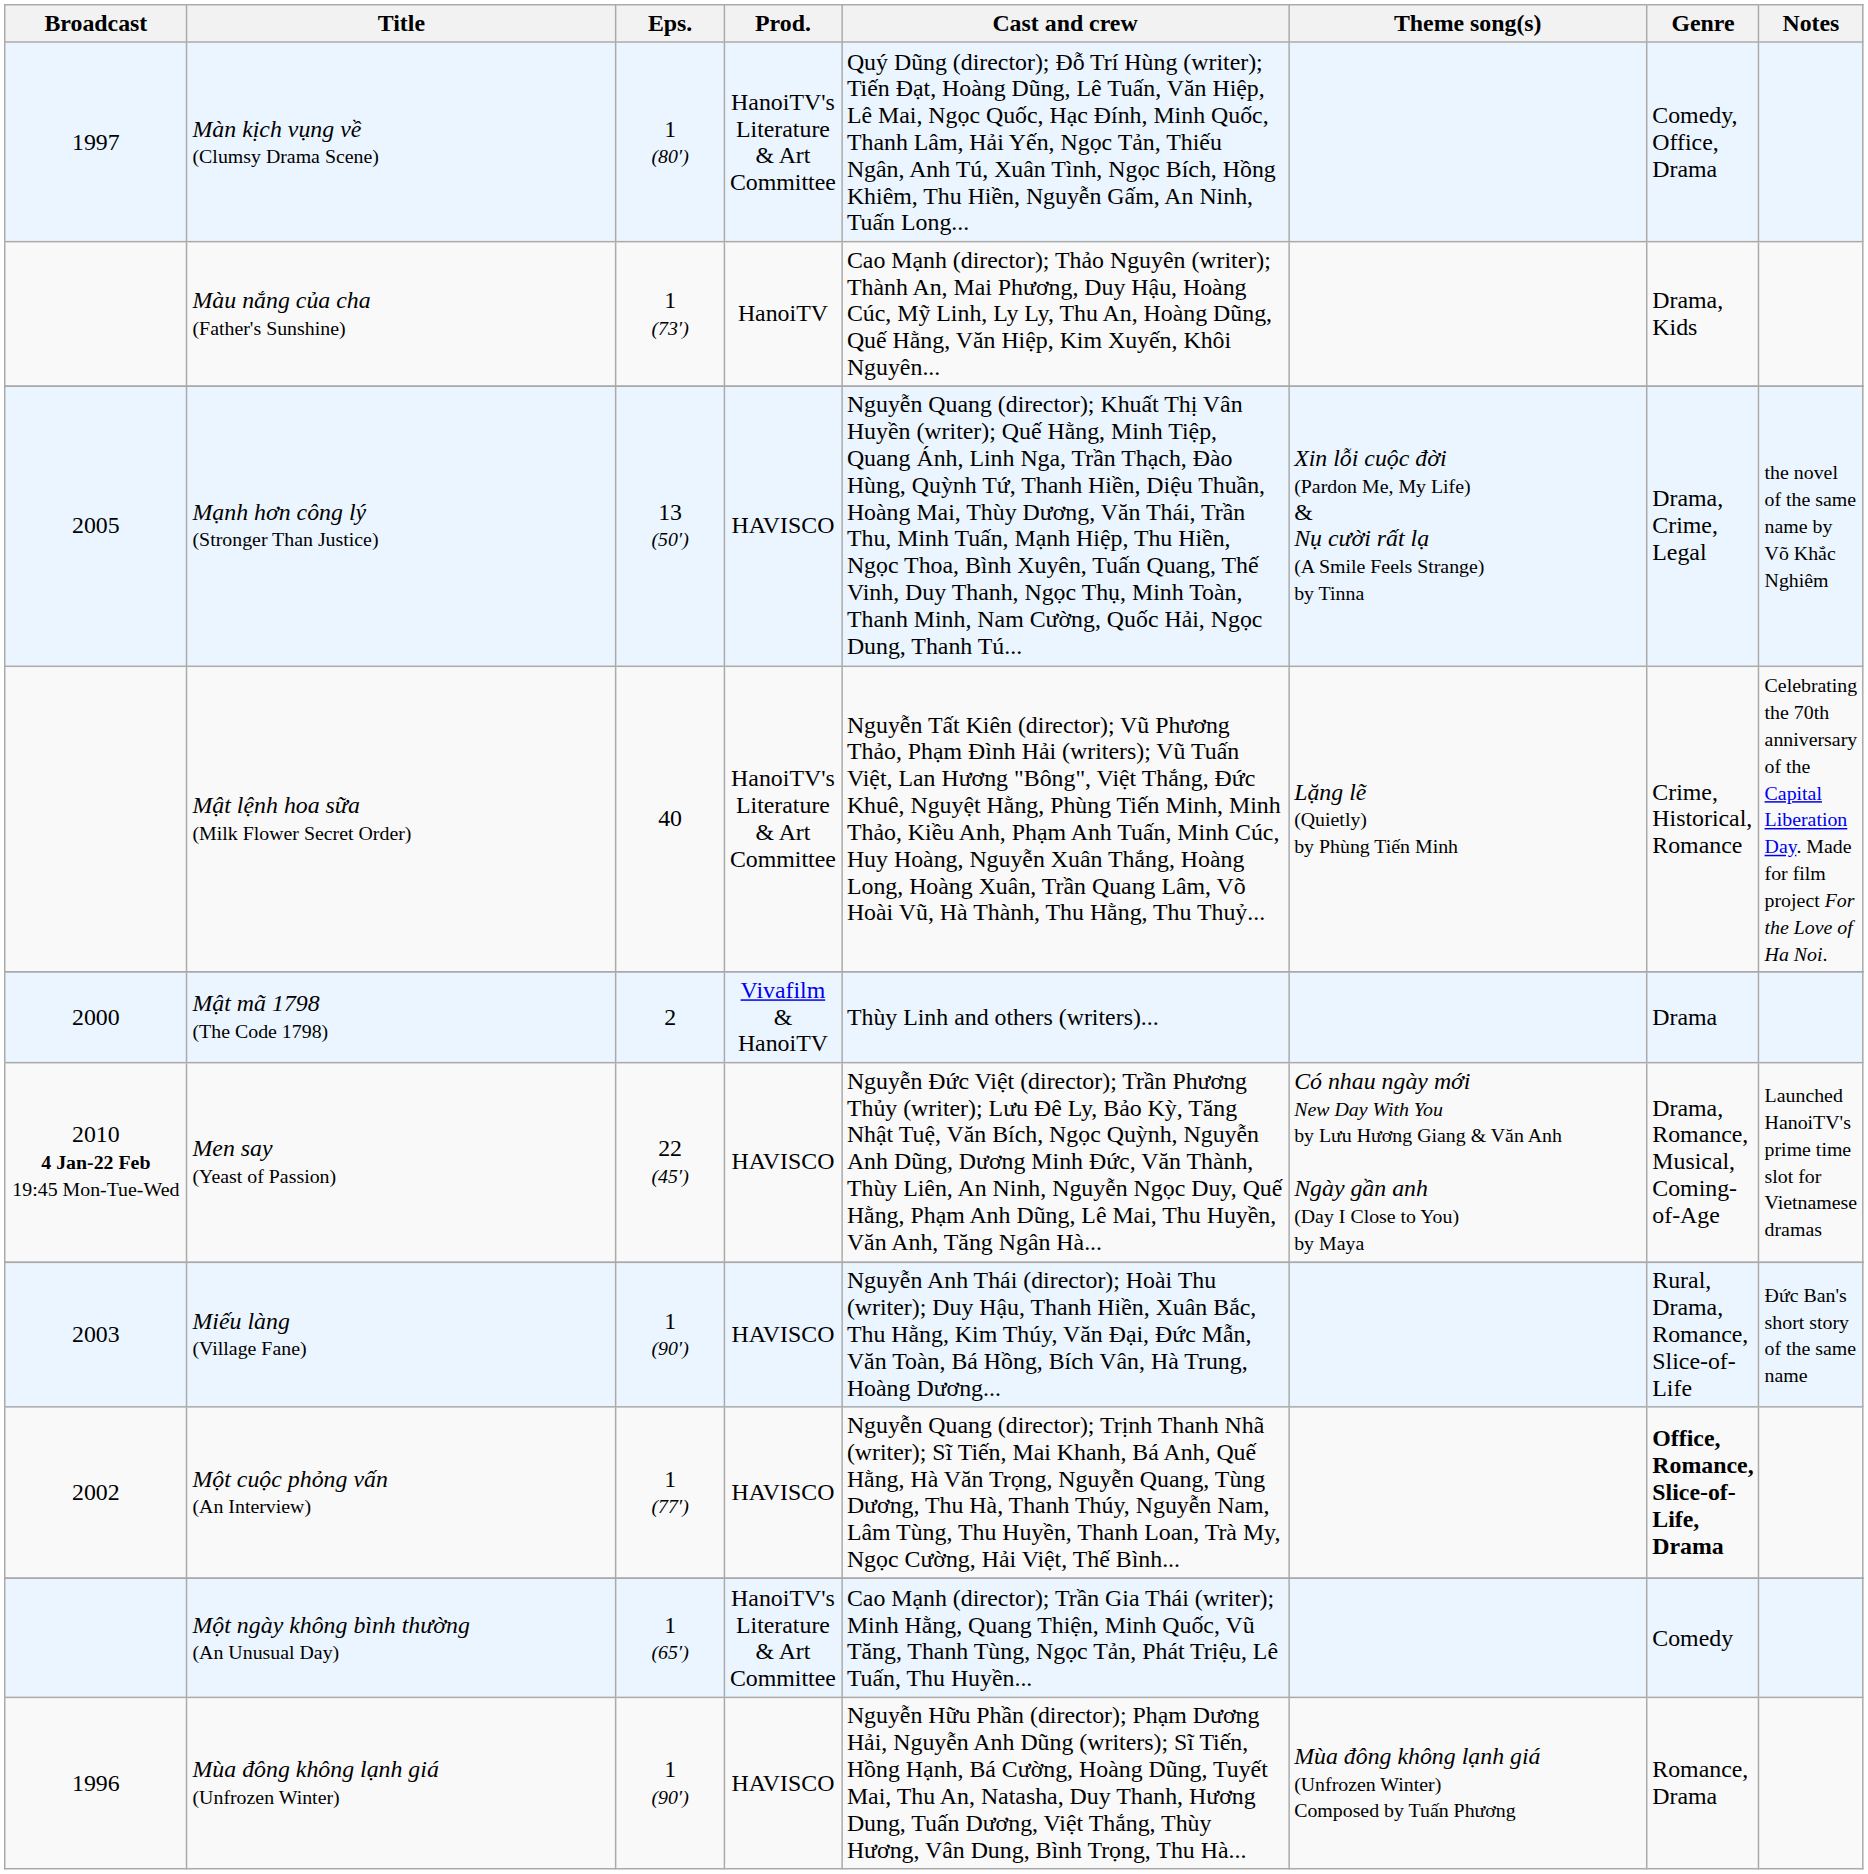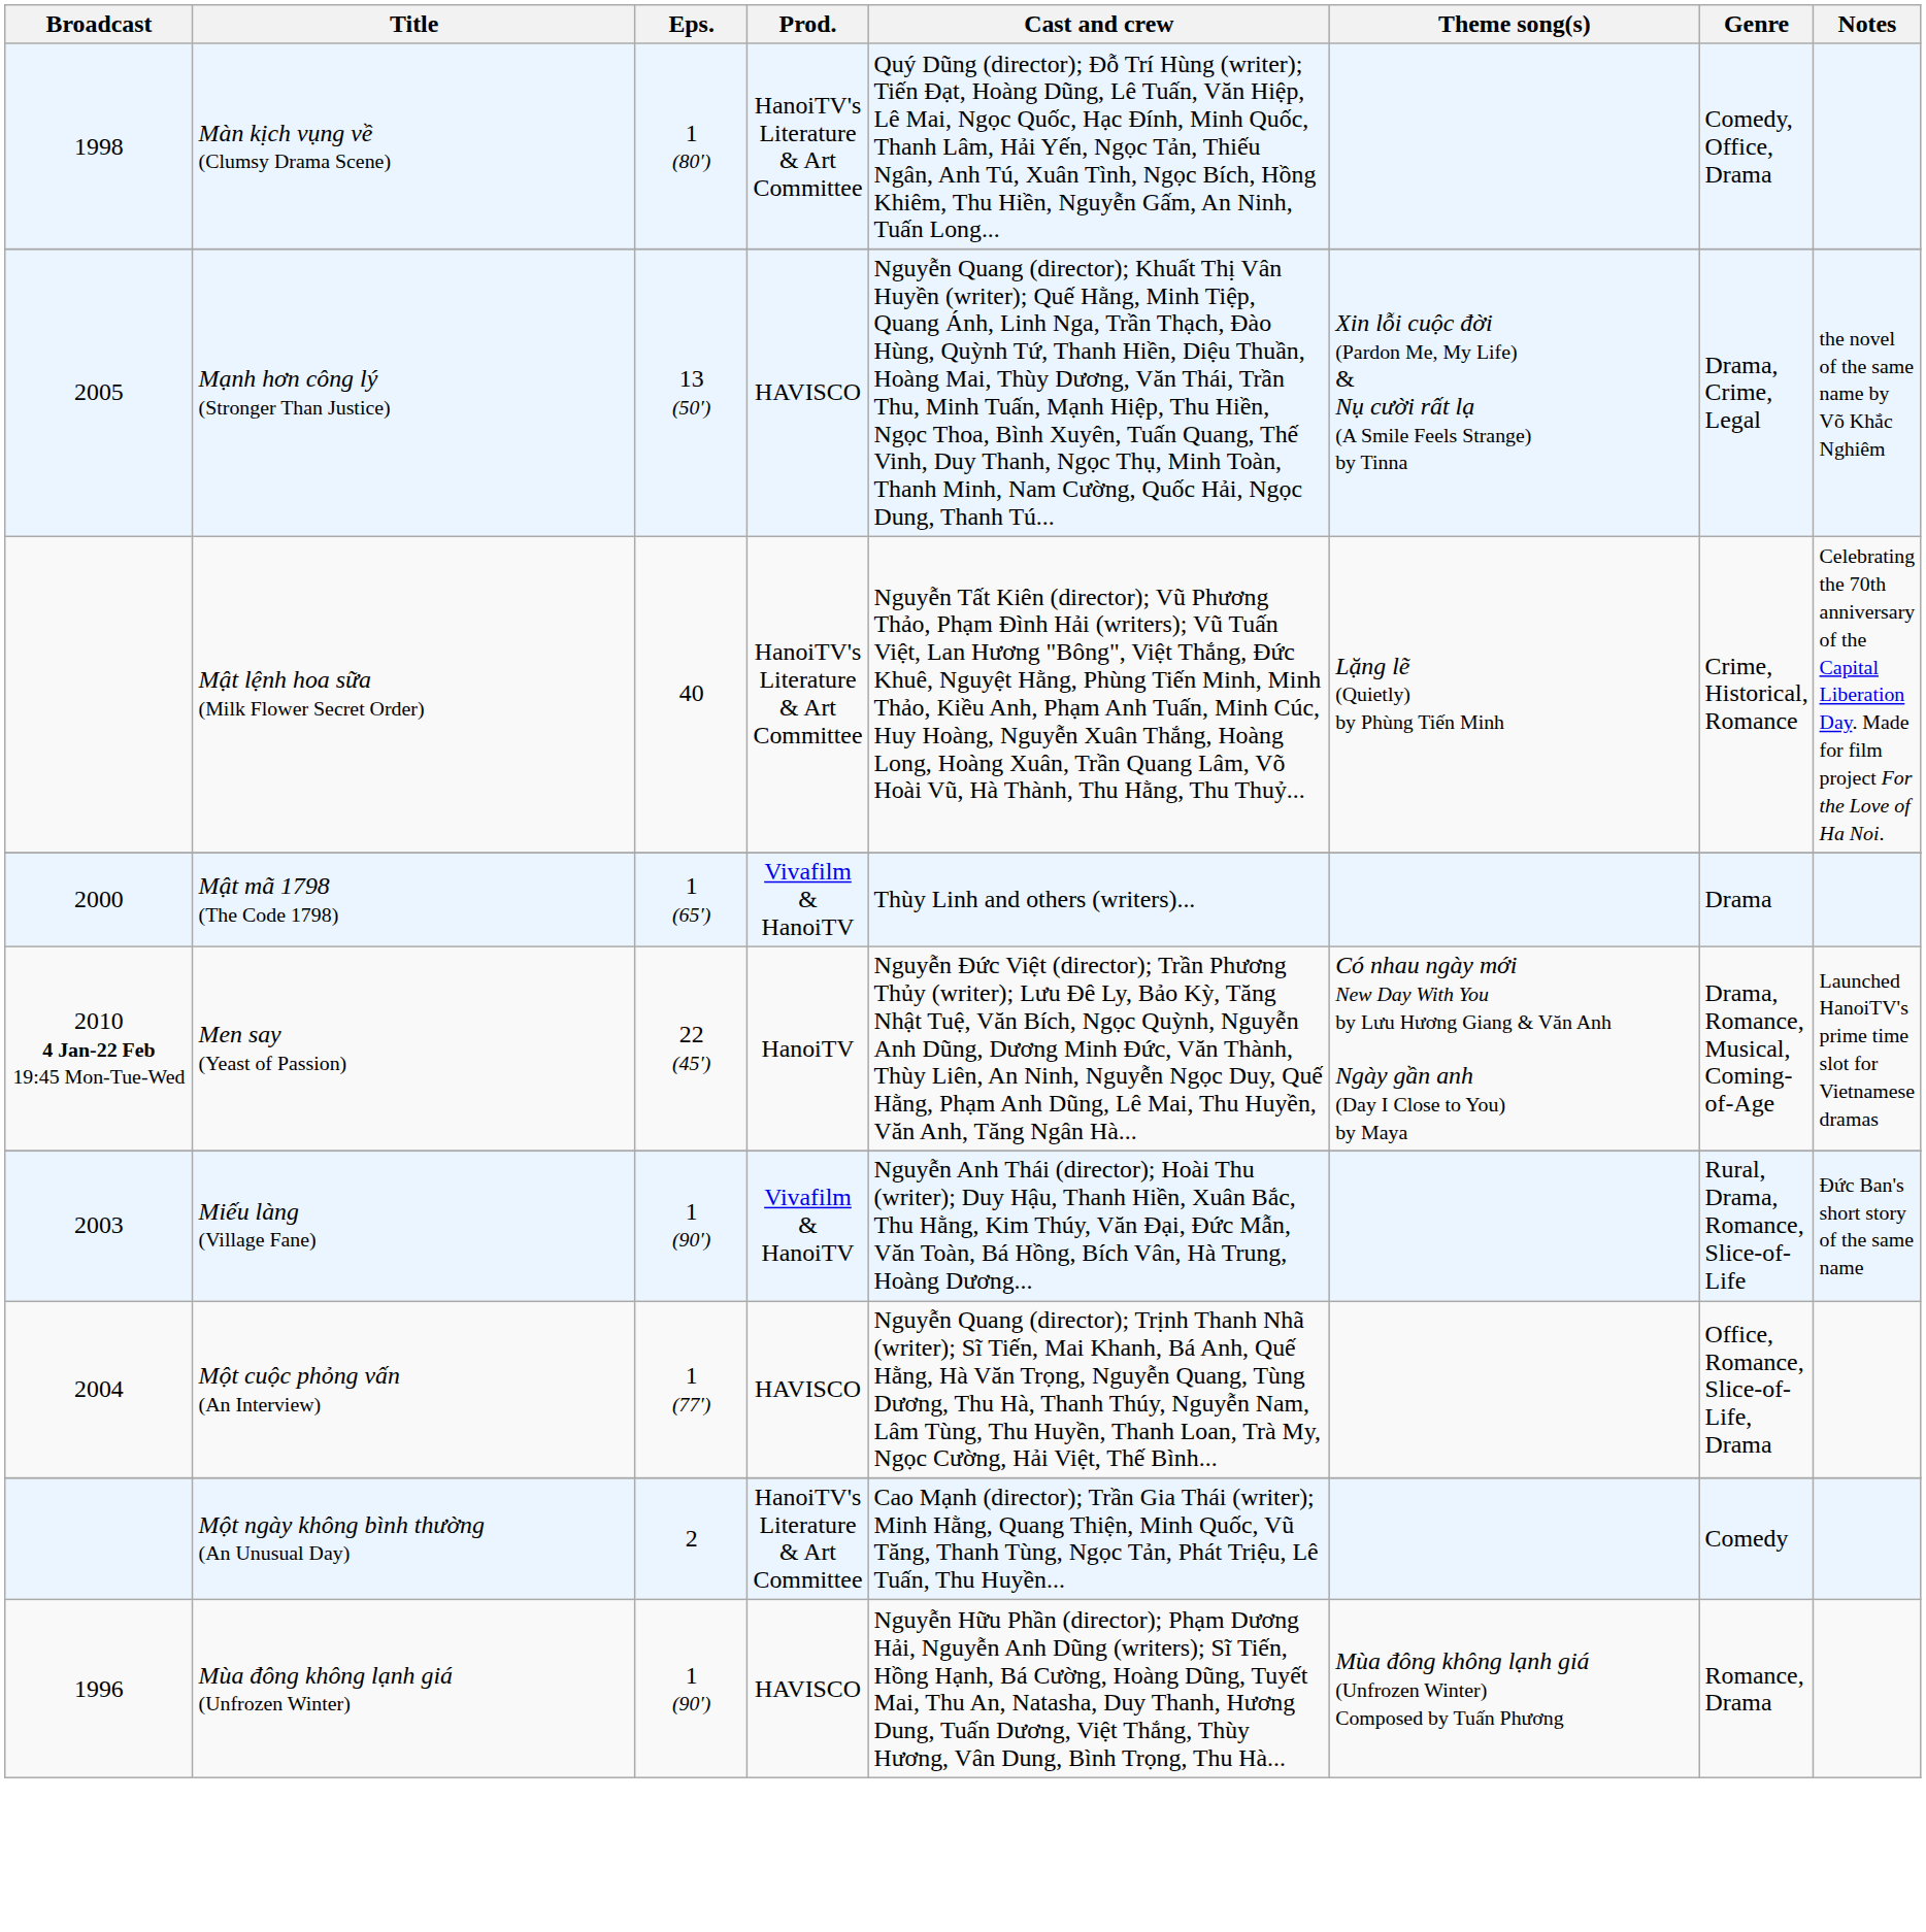Màn kịch vụng về (Clumsy Drama Scene) | Broadcast: 1997 -> 1998
- row: Màu nắng của cha (Father's Sunshine) | 1 (73′) | HanoiTV | Cao Mạnh (director); Thảo Nguyên (writer); Thành An, Mai Phương, Duy Hậu, Hoàng Cúc, Mỹ Linh, Ly Ly, Thu An, Hoàng Dũng, Quế Hằng, Văn Hiệp, Kim Xuyến, Khôi Nguyên... | Drama, Kids
Mật mã 1798 (The Code 1798) | Eps.: 2 -> 1 (65′)
Men say (Yeast of Passion) | Prod.: HAVISCO -> HanoiTV
Miếu làng (Village Fane) | Prod.: HAVISCO -> Vivafilm & HanoiTV
Một cuộc phỏng vấn (An Interview) | Broadcast: 2002 -> 2004
Một cuộc phỏng vấn (An Interview) | Genre: bold -> normal
Một ngày không bình thường (An Unusual Day) | Eps.: 1 (65′) -> 2
